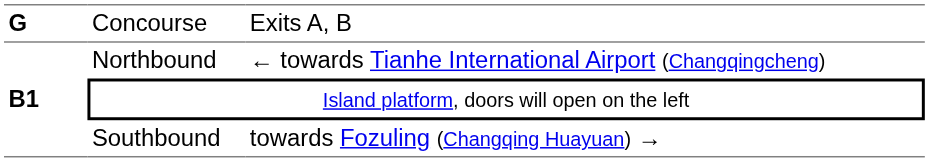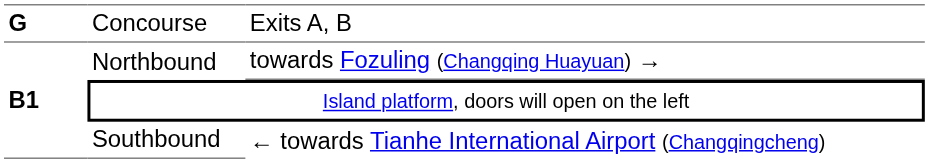Northbound | column 3: ← towards Tianhe International Airport (Changqingcheng) -> towards Fozuling (Changqing Huayuan) →
Southbound | column 3: towards Fozuling (Changqing Huayuan) → -> ← towards Tianhe International Airport (Changqingcheng)
